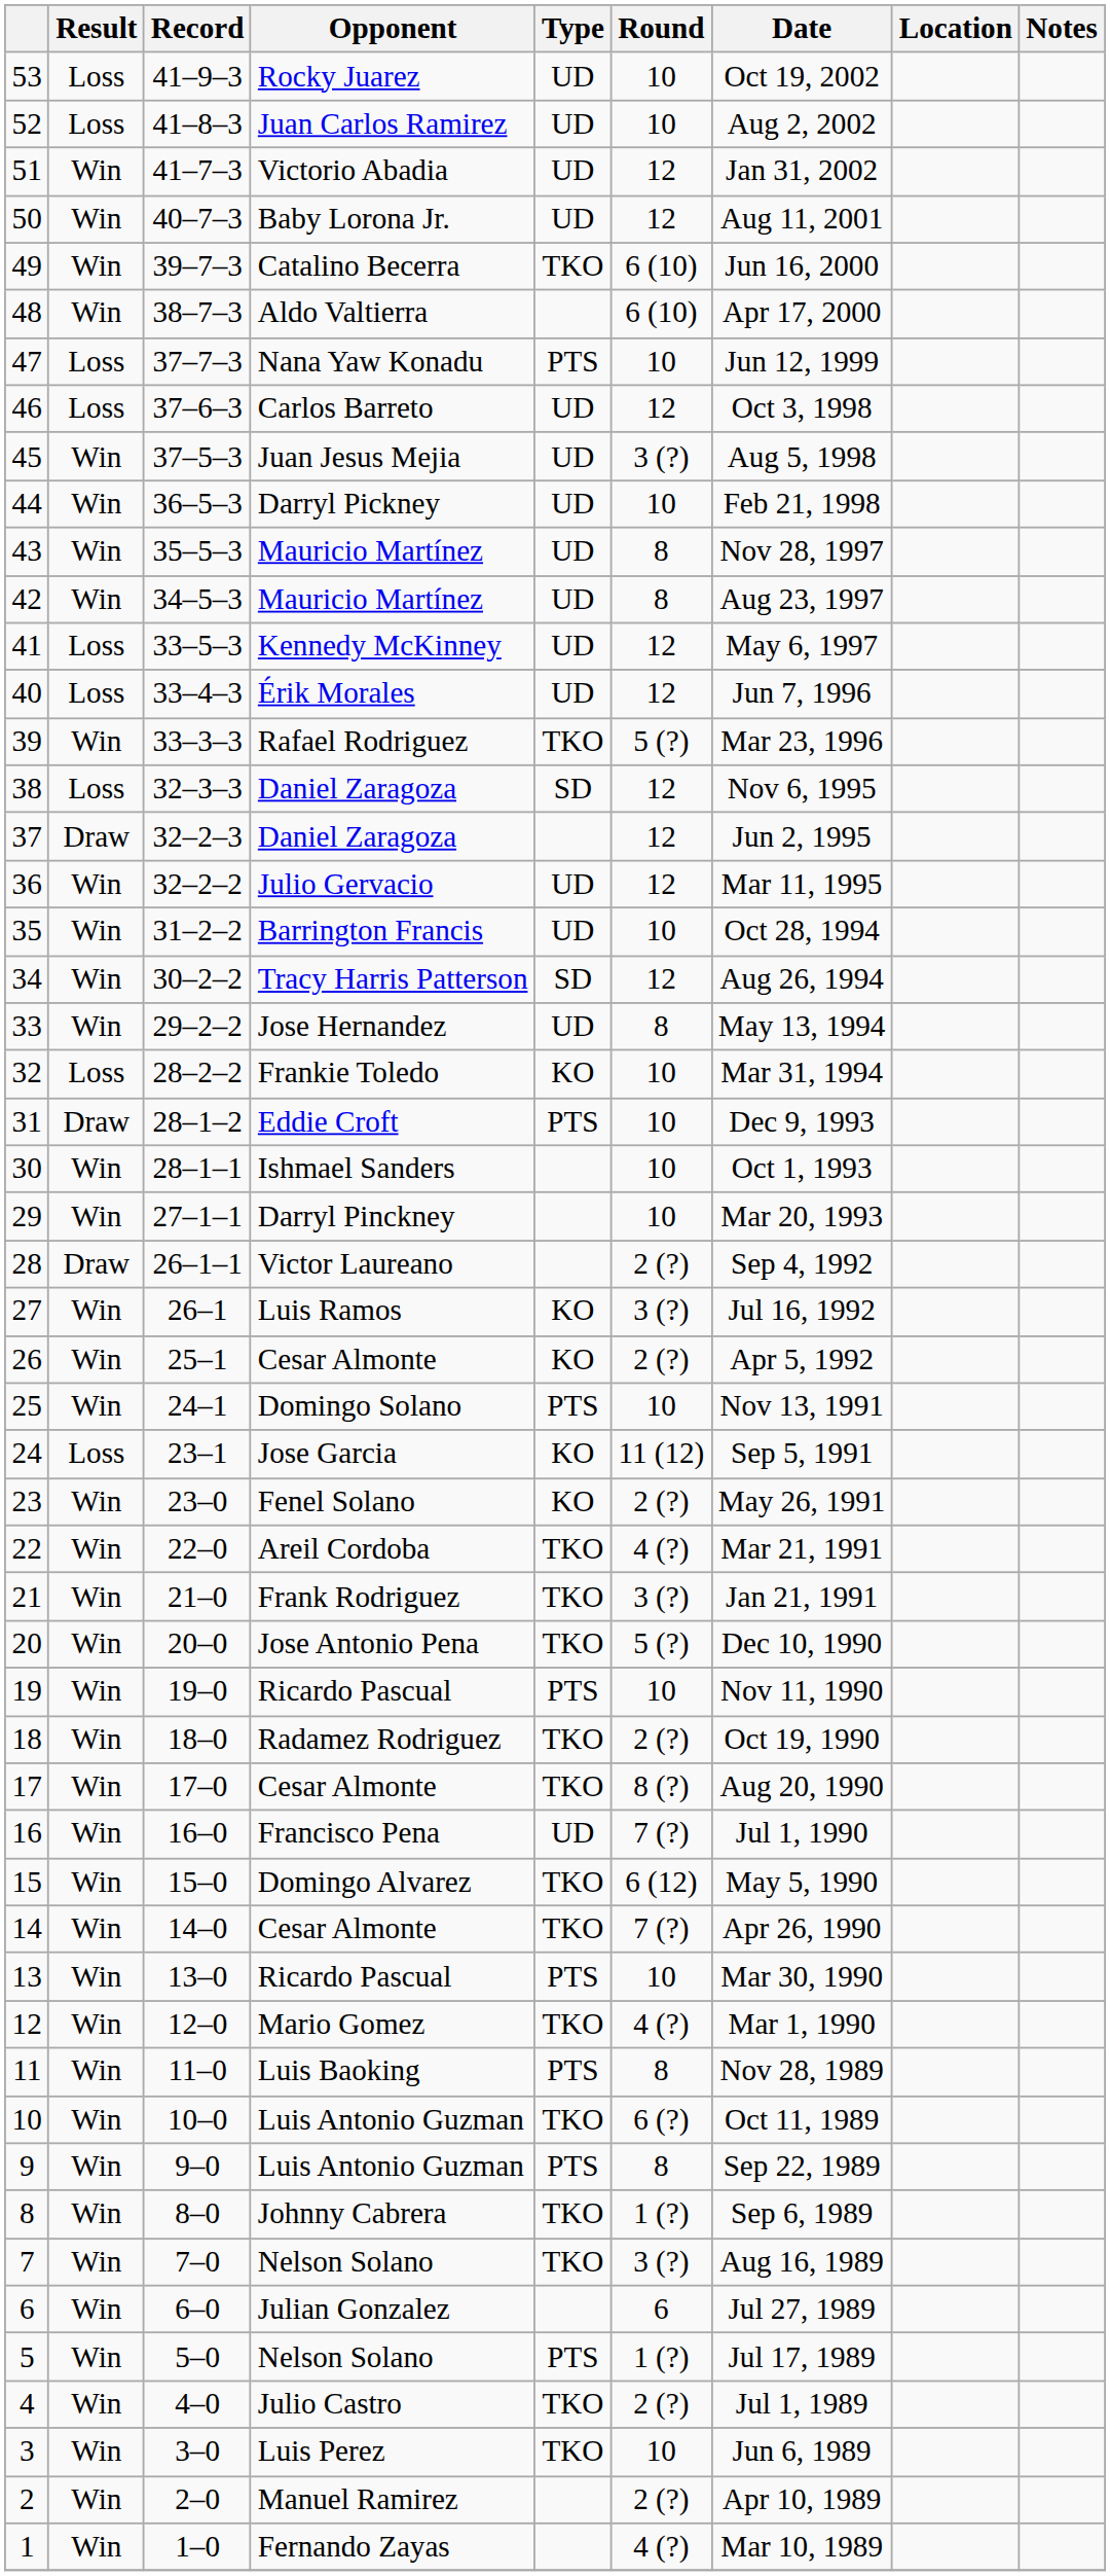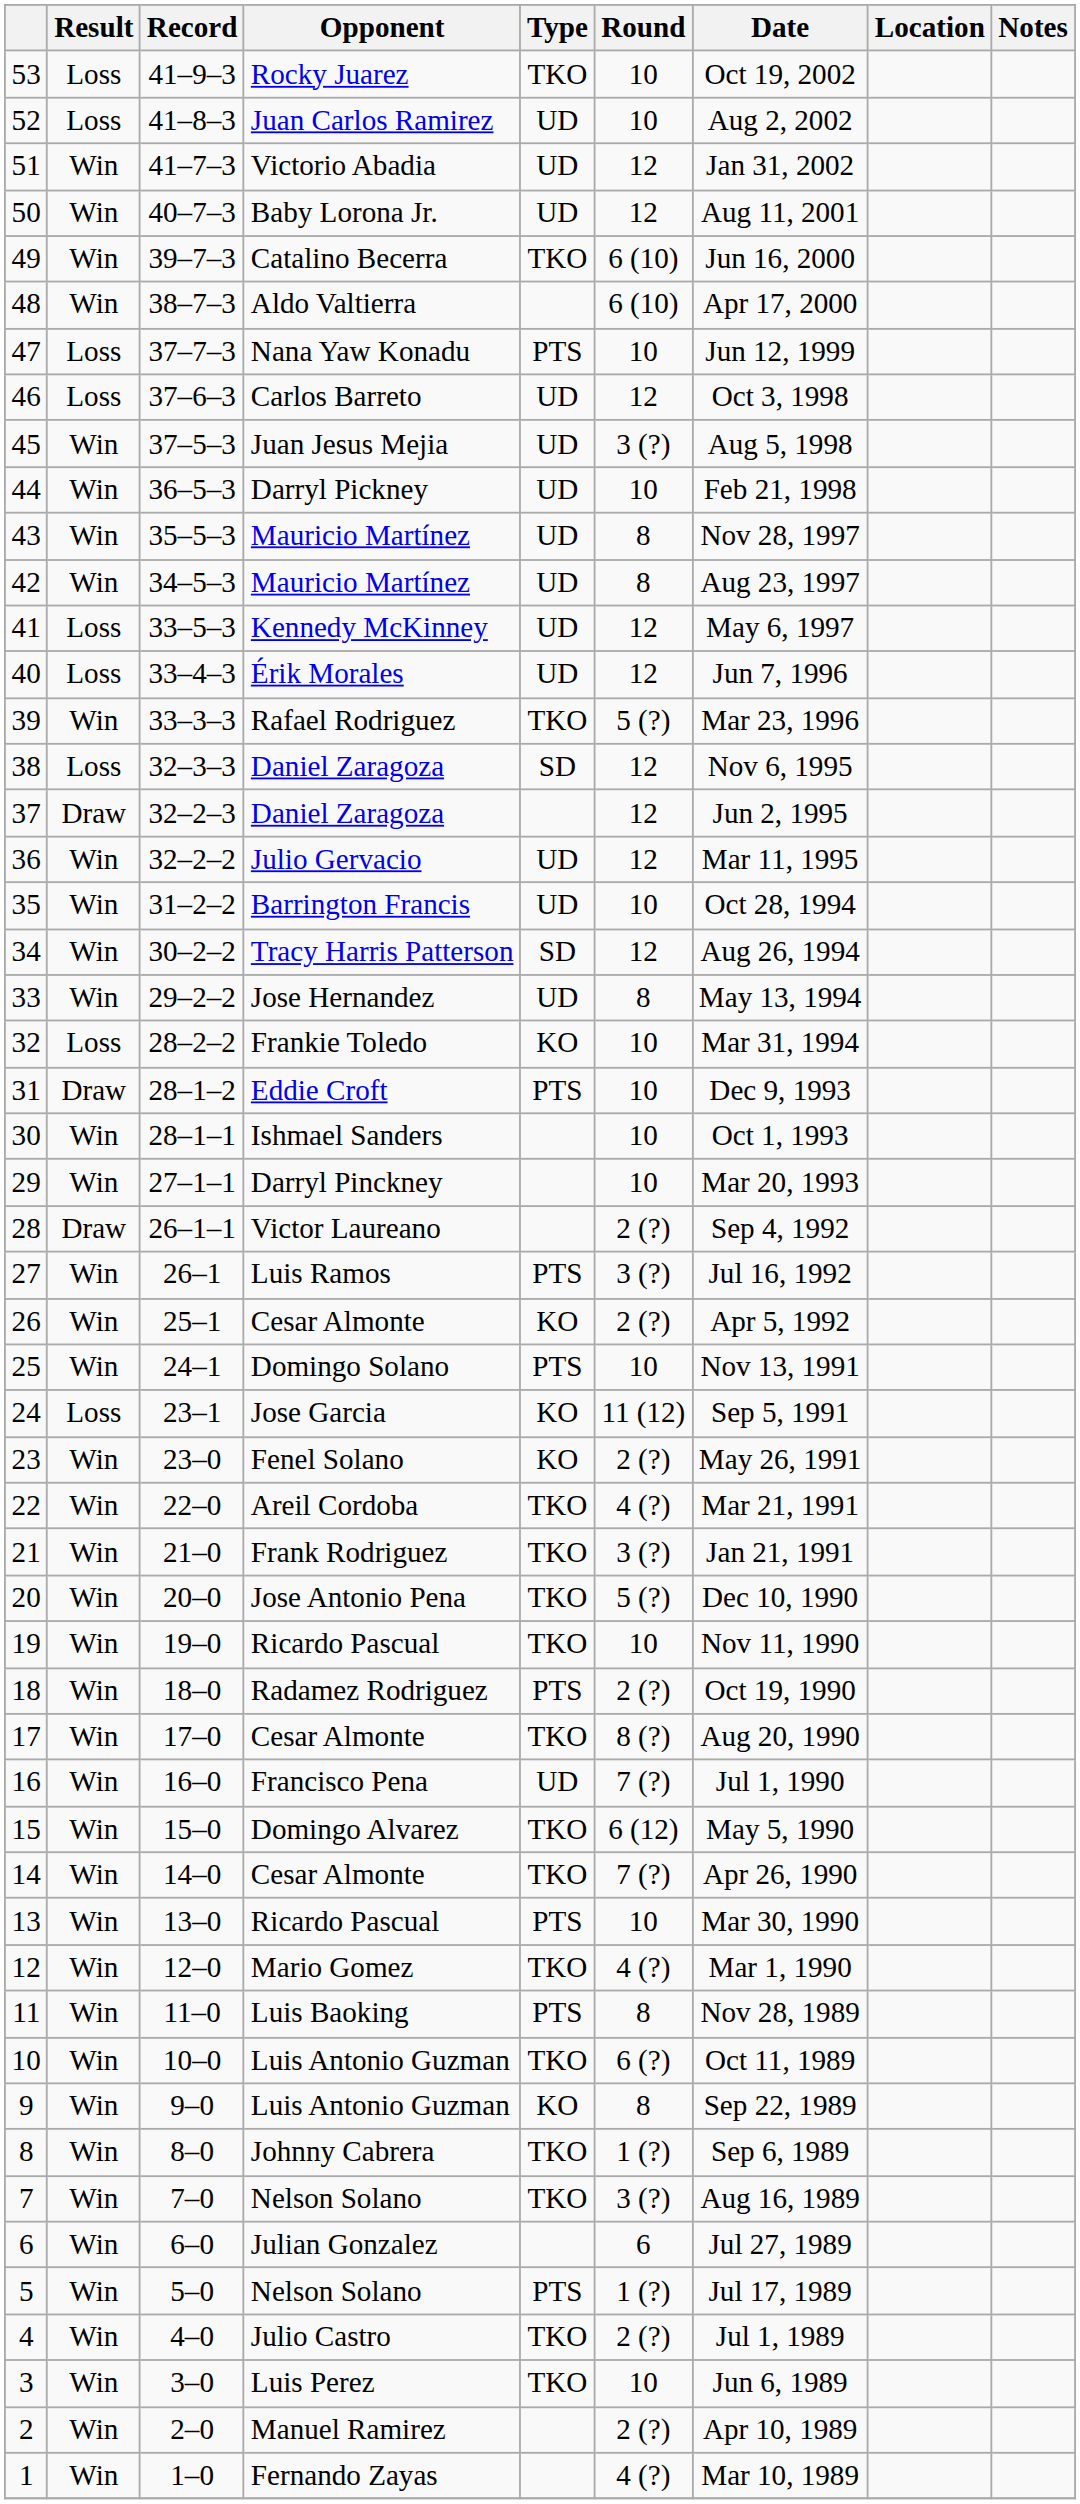53 | Type: UD -> TKO
27 | Type: KO -> PTS
19 | Type: PTS -> TKO
18 | Type: TKO -> PTS
9 | Type: PTS -> KO
